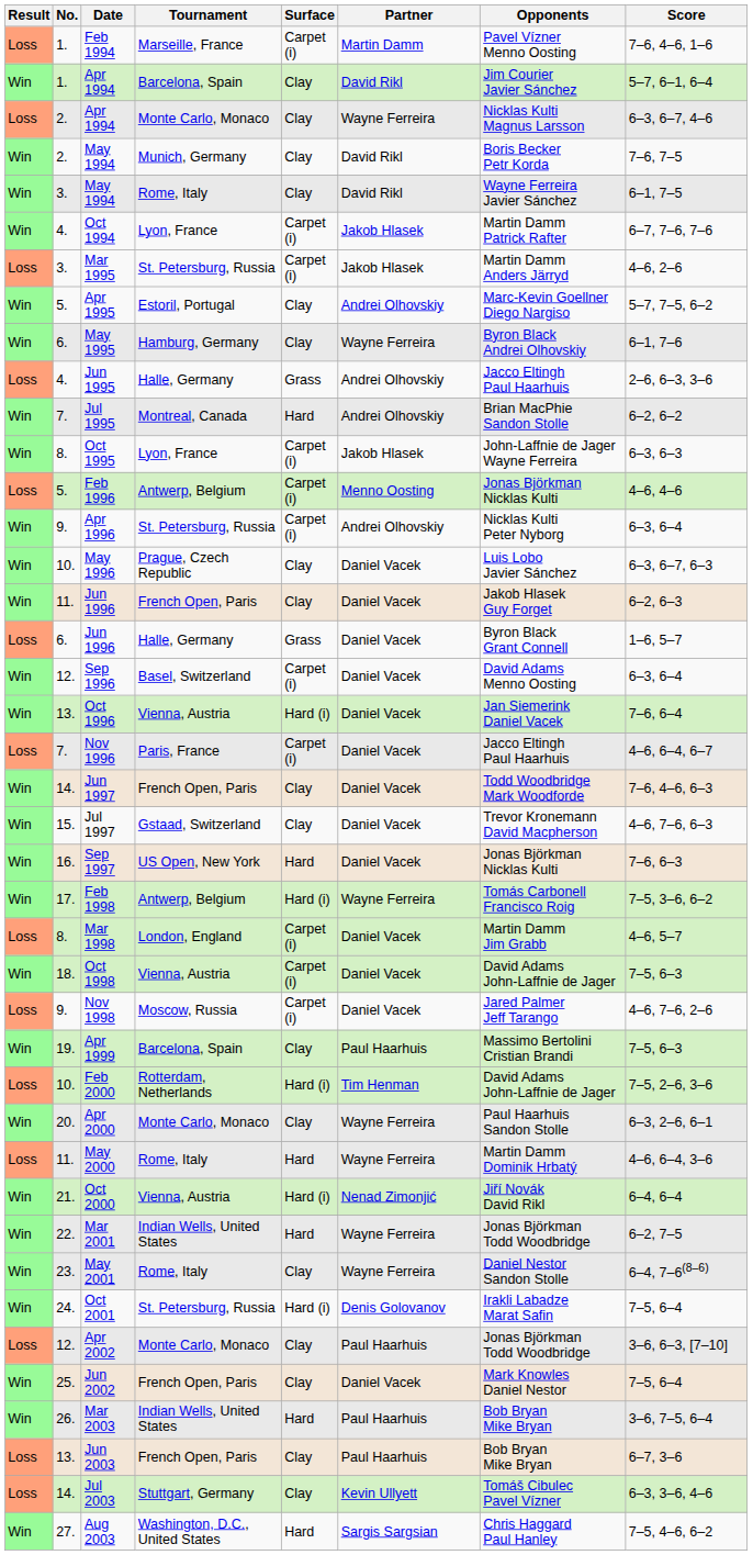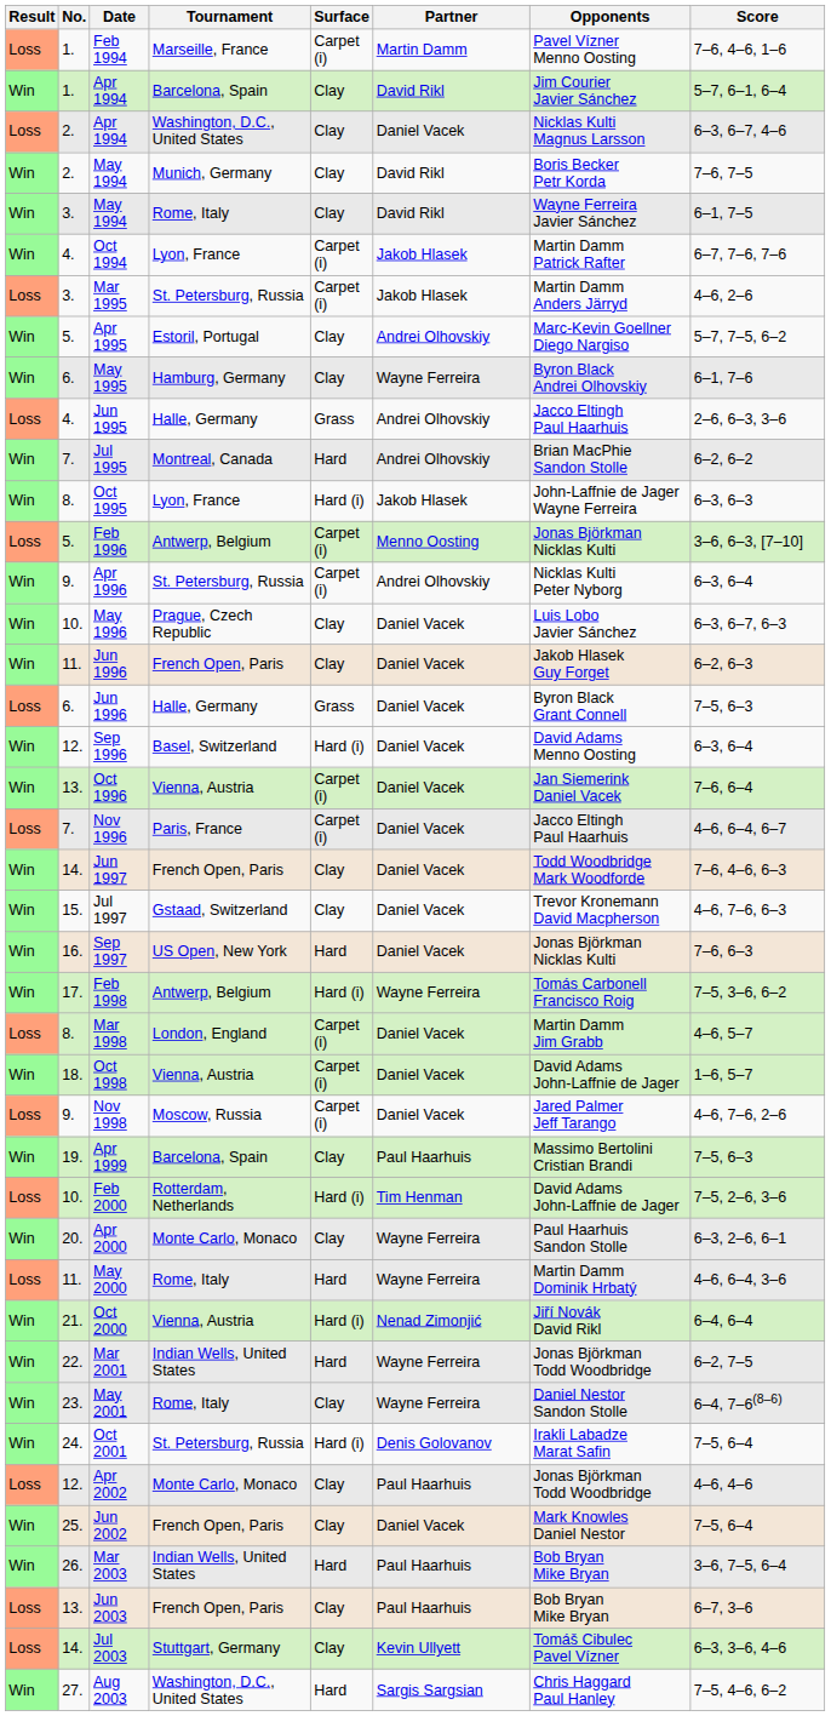2. / Apr 1994 | Tournament: Monte Carlo, Monaco -> Washington, D.C., United States
2. / Apr 1994 | Partner: Wayne Ferreira -> Daniel Vacek
Oct 1995 | Surface: Carpet (i) -> Hard (i)
Feb 1996 | Score: 4–6, 4–6 -> 3–6, 6–3, [7–10]
6. / Jun 1996 | Score: 1–6, 5–7 -> 7–5, 6–3
Sep 1996 | Surface: Carpet (i) -> Hard (i)
Oct 1996 | Surface: Hard (i) -> Carpet (i)
Oct 1998 | Score: 7–5, 6–3 -> 1–6, 5–7
Apr 2002 | Score: 3–6, 6–3, [7–10] -> 4–6, 4–6
